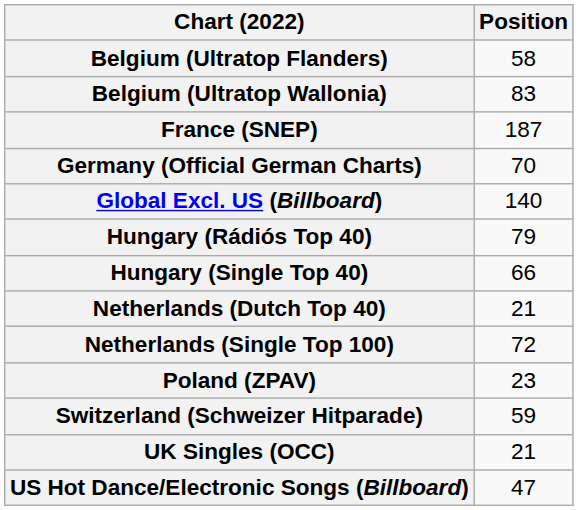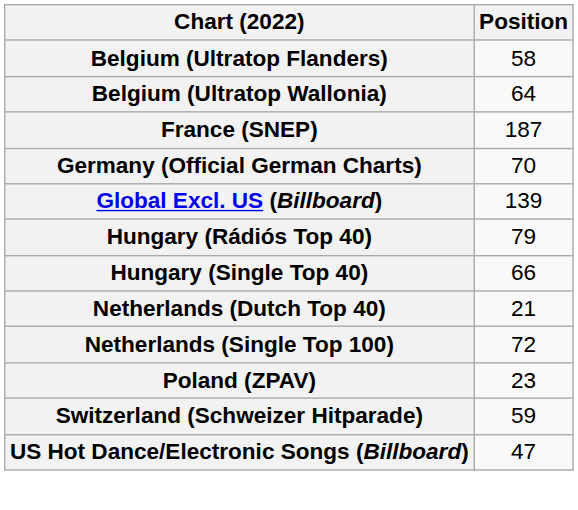Belgium (Ultratop Wallonia) | Position: 83 -> 64
Global Excl. US (Billboard) | Position: 140 -> 139
- row: UK Singles (OCC) | 21
